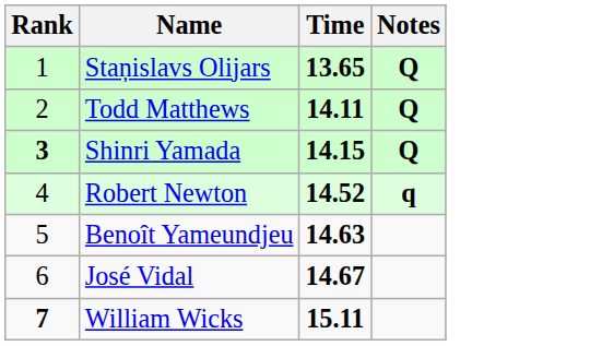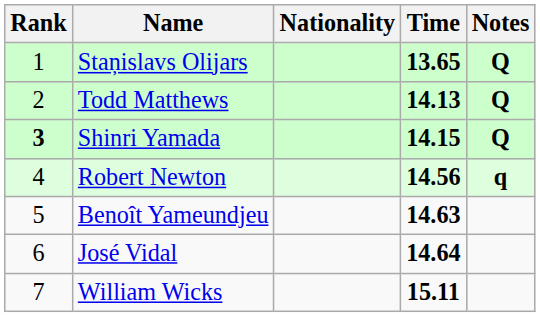+ column: Nationality
Todd Matthews | Time: 14.11 -> 14.13
Robert Newton | Time: 14.52 -> 14.56
José Vidal | Time: 14.67 -> 14.64
William Wicks | Rank: bold -> normal
